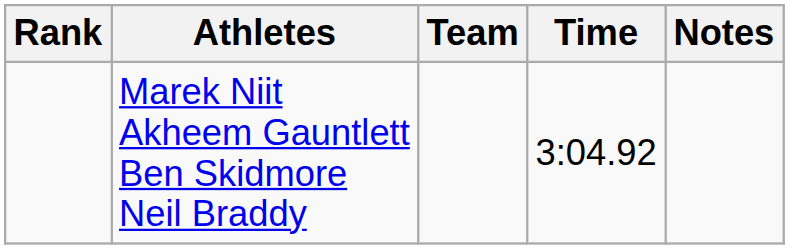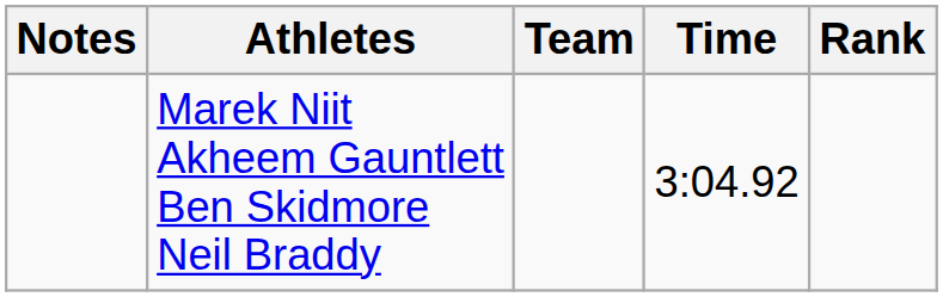columns swapped: Rank <-> Notes
